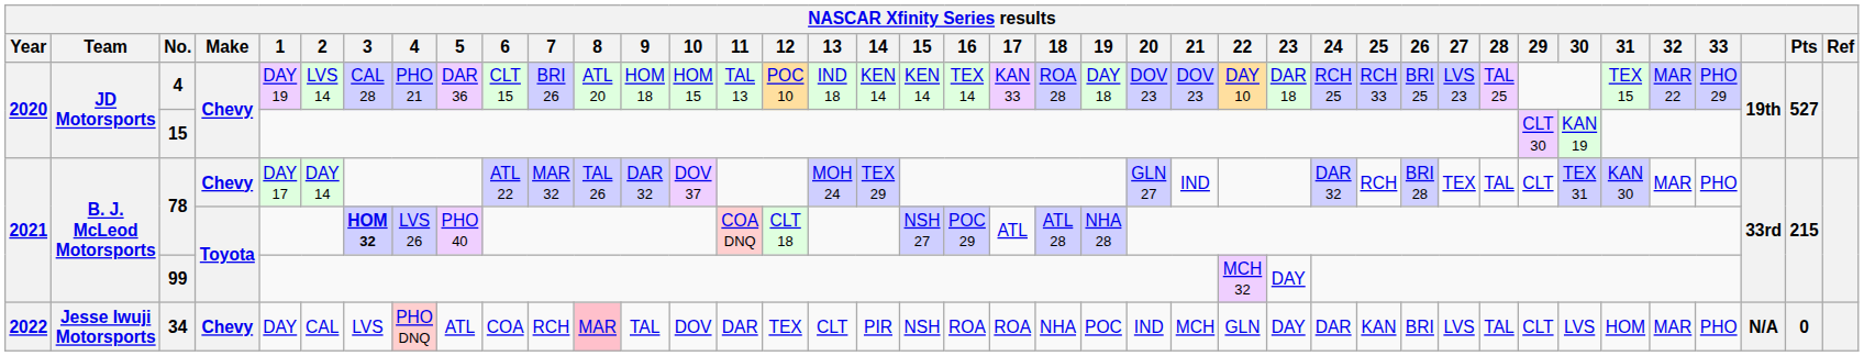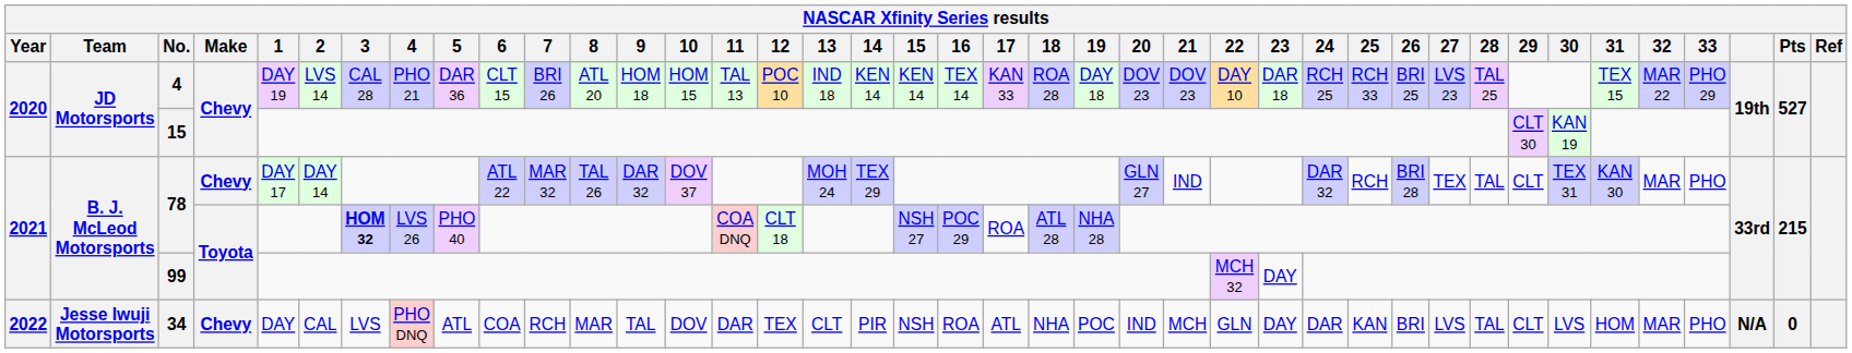78 / Toyota | 17: ATL -> ROA
34 | 8: pink background -> no background
34 | 17: ROA -> ATL
